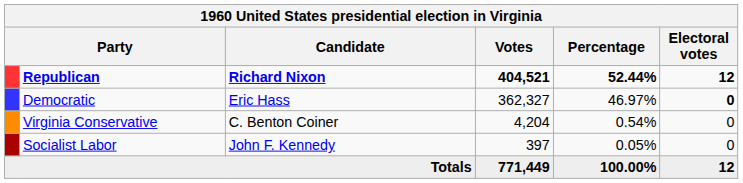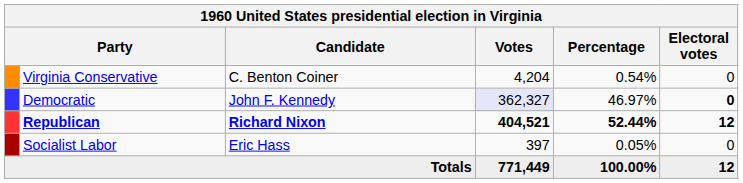rows swapped: Republican <-> Virginia Conservative
Democratic | Candidate: Eric Hass -> John F. Kennedy
Democratic | Votes: no background -> lavender background
Socialist Labor | Candidate: John F. Kennedy -> Eric Hass
